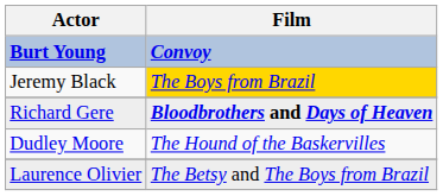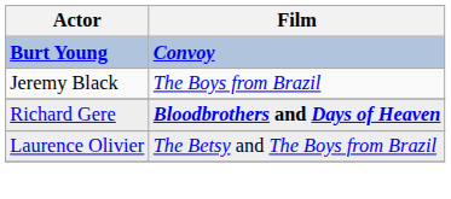Jeremy Black | Film: gold background -> no background
- row: Dudley Moore | The Hound of the Baskervilles
